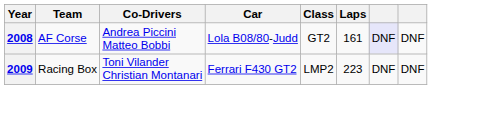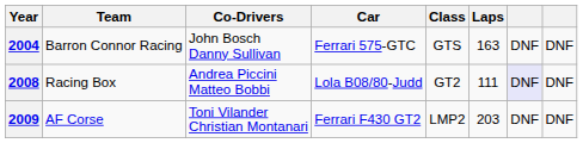+ row: 2004 | Barron Connor Racing | John Bosch Danny Sullivan | Ferrari 575-GTC | GTS | 163 | DNF | DNF
2008 | Team: AF Corse -> Racing Box
2008 | Laps: 161 -> 111
2009 | Team: Racing Box -> AF Corse
2009 | Laps: 223 -> 203
